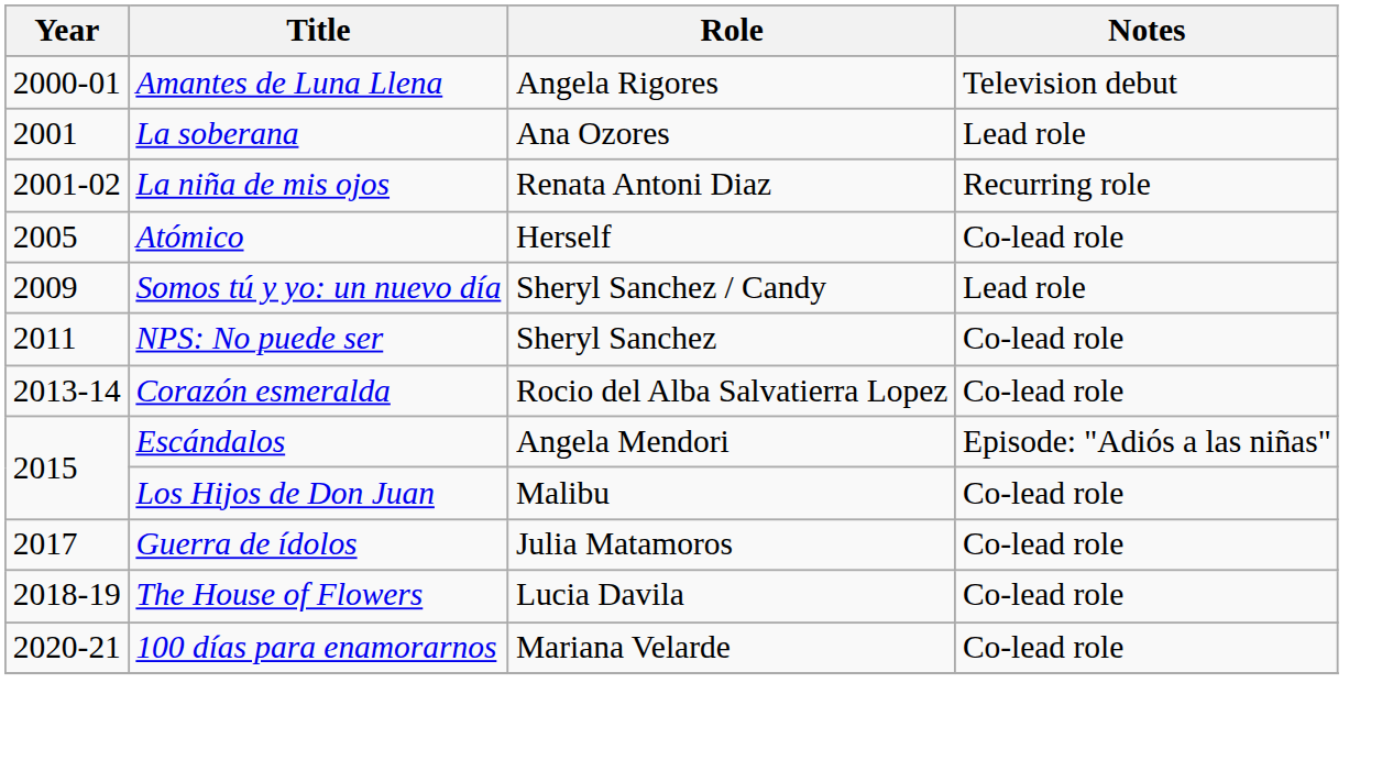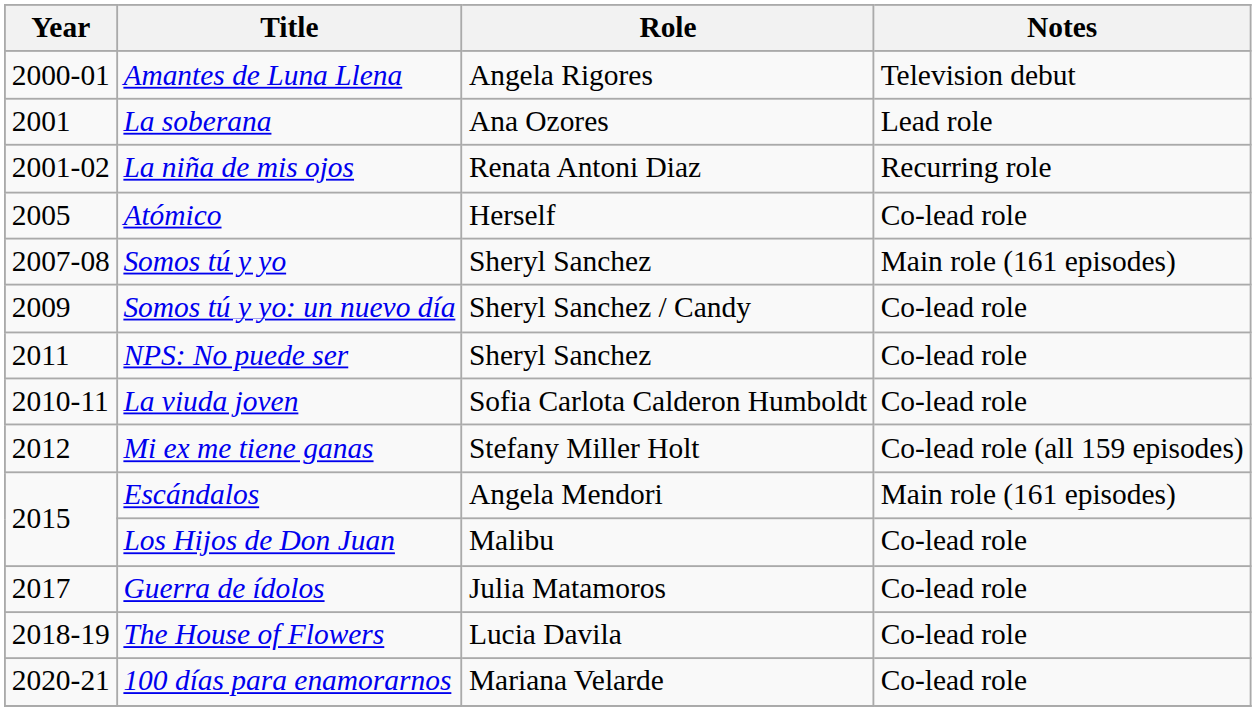+ row: 2007-08 | Somos tú y yo | Sheryl Sanchez | Main role (161 episodes)
Somos tú y yo: un nuevo día | Notes: Lead role -> Co-lead role
+ row: 2010-11 | La viuda joven | Sofia Carlota Calderon Humboldt | Co-lead role
+ row: 2012 | Mi ex me tiene ganas | Stefany Miller Holt | Co-lead role (all 159 episodes)
- row: 2013-14 | Corazón esmeralda | Rocio del Alba Salvatierra Lopez | Co-lead role
Escándalos | Notes: Episode: "Adiós a las niñas" -> Main role (161 episodes)
